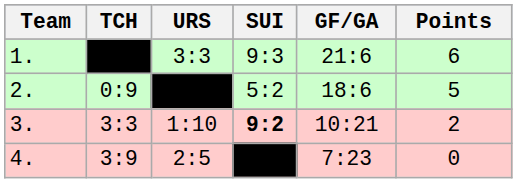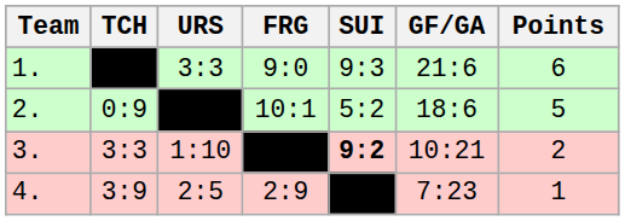+ column: FRG | 9:0 | 10:1 | 2:9
4. | Points: 0 -> 1
